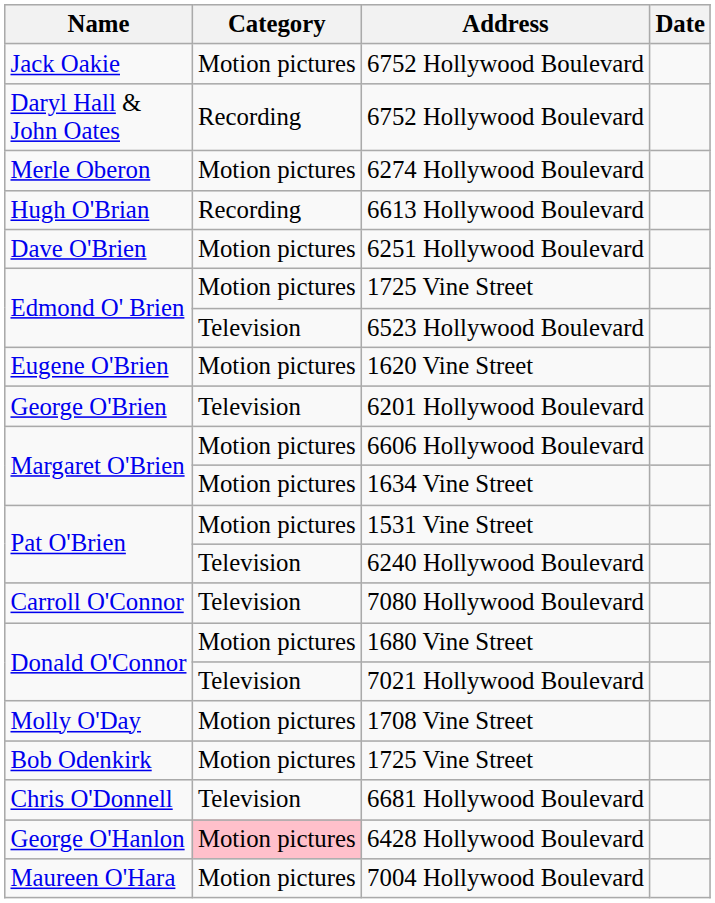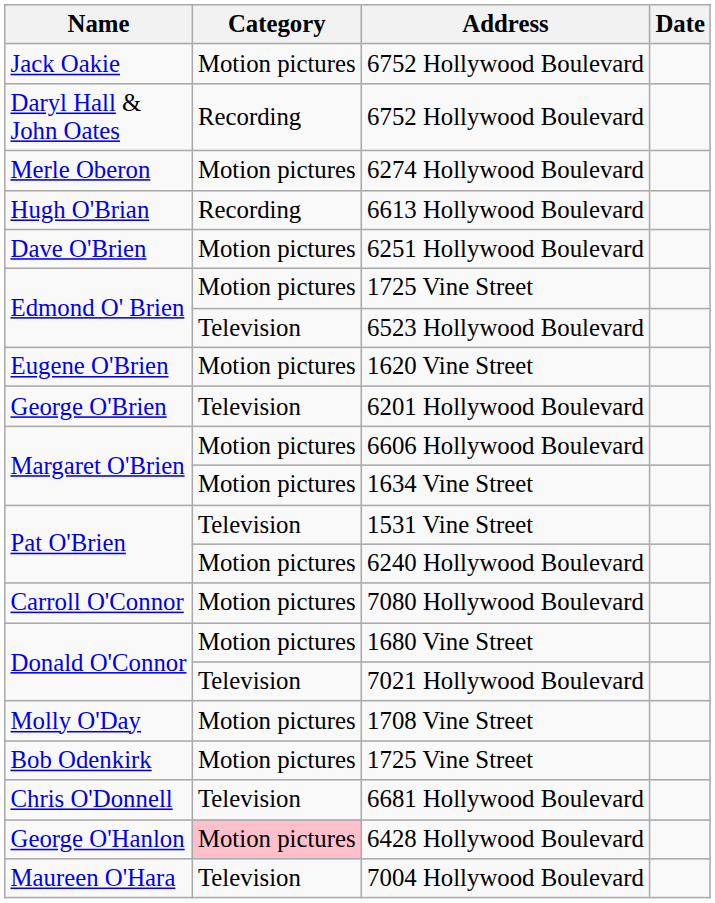1531 Vine Street | Category: Motion pictures -> Television
6240 Hollywood Boulevard | Category: Television -> Motion pictures
7080 Hollywood Boulevard | Category: Television -> Motion pictures
7004 Hollywood Boulevard | Category: Motion pictures -> Television
